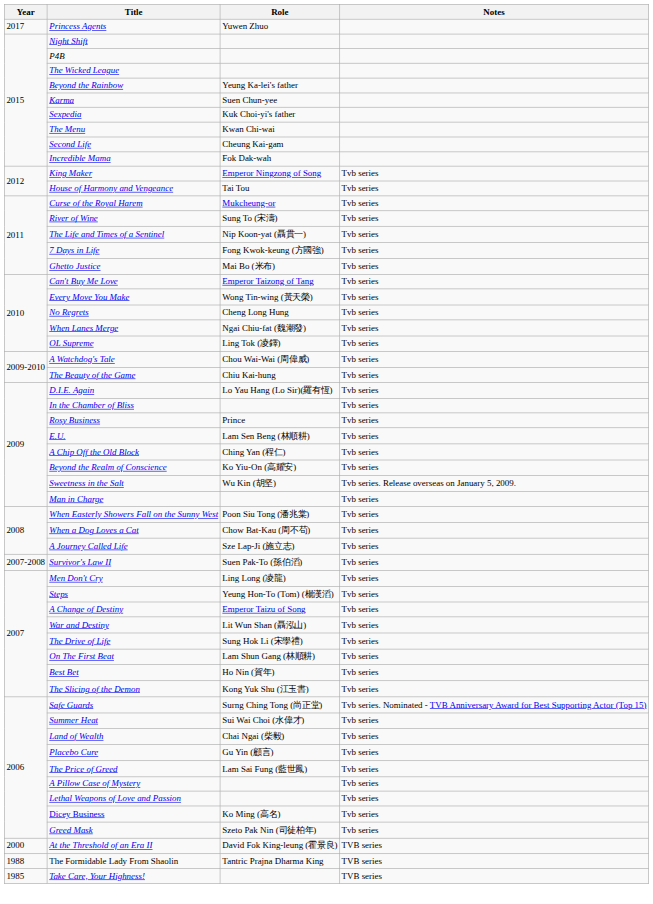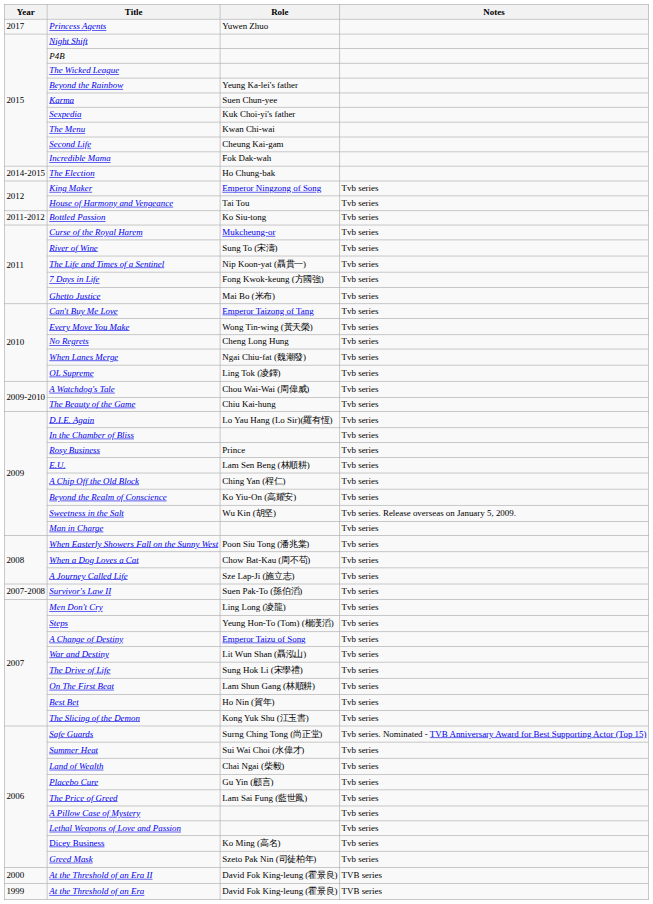+ row: 2014-2015 | The Election | Ho Chung-bak
+ row: 2011-2012 | Bottled Passion | Ko Siu-tong | Tvb series
+ row: 1999 | At the Threshold of an Era | David Fok King-leung (霍景良) | TVB series
- row: 1988 | The Formidable Lady From Shaolin | Tantric Prajna Dharma King | TVB series
- row: 1985 | Take Care, Your Highness! | TVB series
